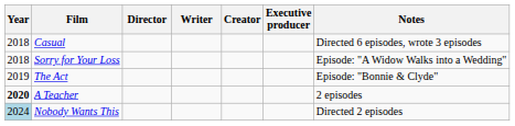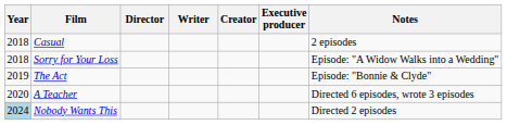Casual | Notes: Directed 6 episodes, wrote 3 episodes -> 2 episodes
A Teacher | Year: bold -> normal
A Teacher | Notes: 2 episodes -> Directed 6 episodes, wrote 3 episodes
